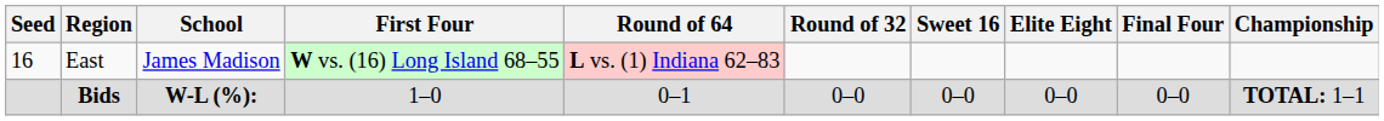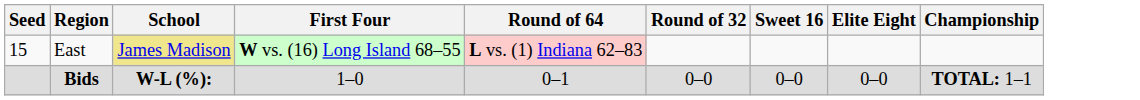- column: Final Four | 0–0
East | Seed: 16 -> 15
East | School: no background -> khaki background
